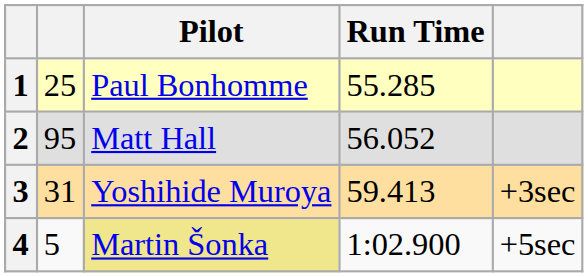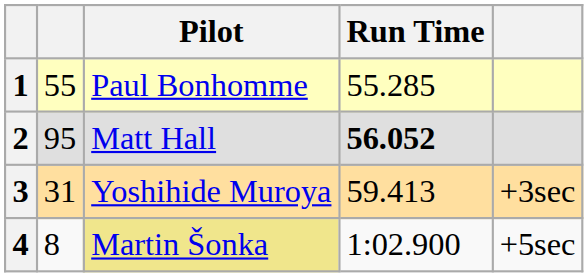1 | column 2: 25 -> 55
2 | Run Time: normal -> bold
4 | column 2: 5 -> 8
